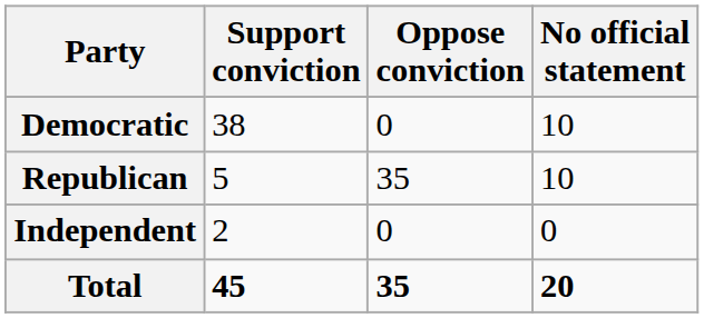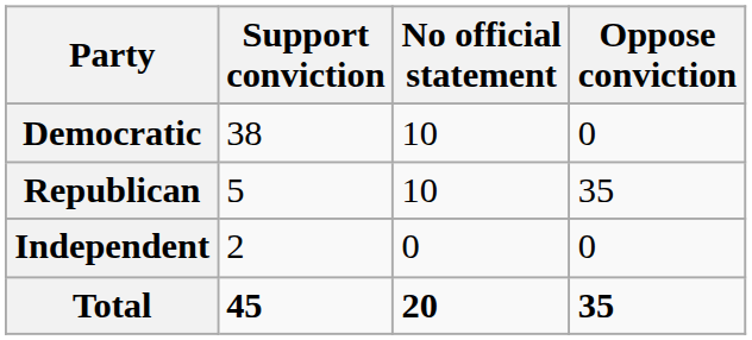columns swapped: Oppose conviction <-> No official statement
